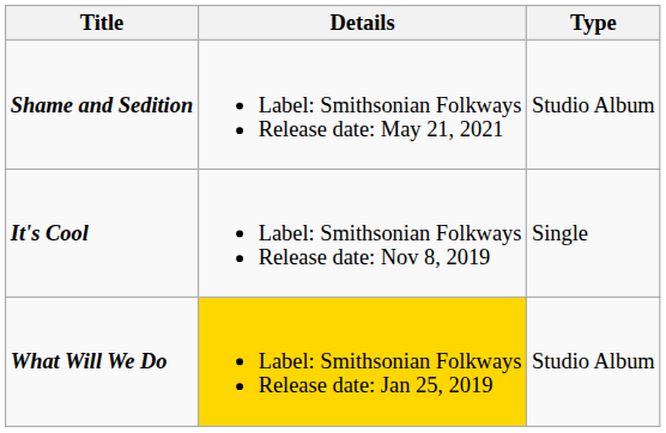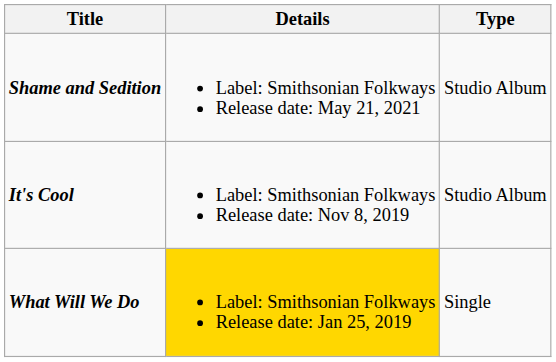It's Cool | Type: Single -> Studio Album
What Will We Do | Type: Studio Album -> Single
